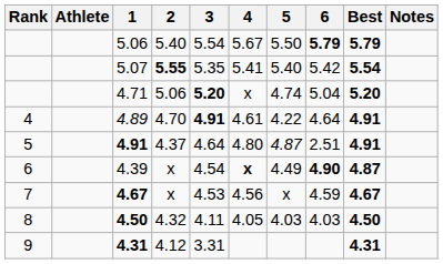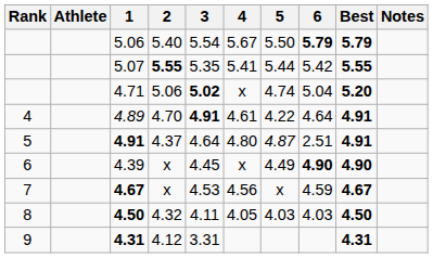5.07 | 5: 5.40 -> 5.44
5.07 | Best: 5.54 -> 5.55
4.71 | 3: 5.20 -> 5.02
4.39 | 3: 4.54 -> 4.45
4.39 | 4: bold -> normal
4.39 | Best: 4.87 -> 4.90
